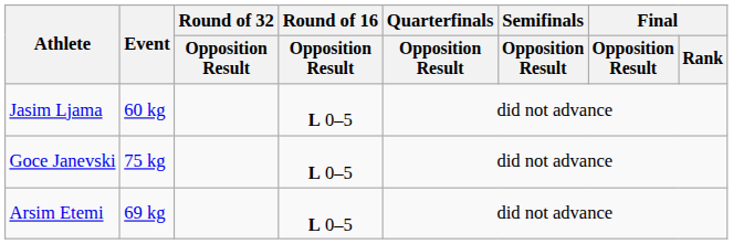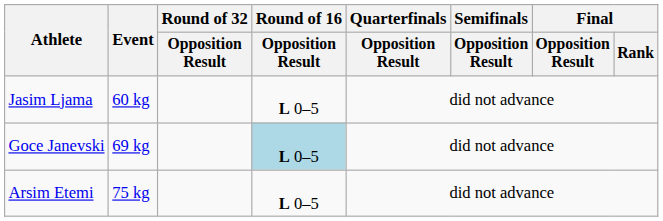Goce Janevski | Event: 75 kg -> 69 kg
Goce Janevski | Round of 16 / Opposition Result: no background -> lightblue background
Arsim Etemi | Event: 69 kg -> 75 kg
